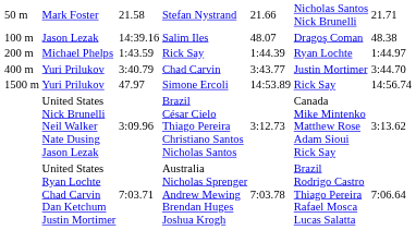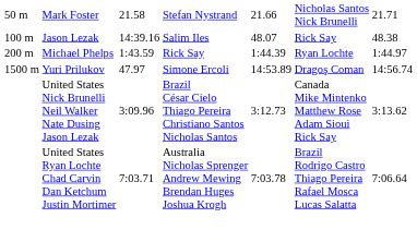Salim Iles | column 6: Dragoş Coman -> Rick Say
- row: 400 m | Yuri Prilukov | 3:40.79 | Chad Carvin | 3:43.77 | Justin Mortimer | 3:44.70
Simone Ercoli | column 6: Rick Say -> Dragoş Coman
